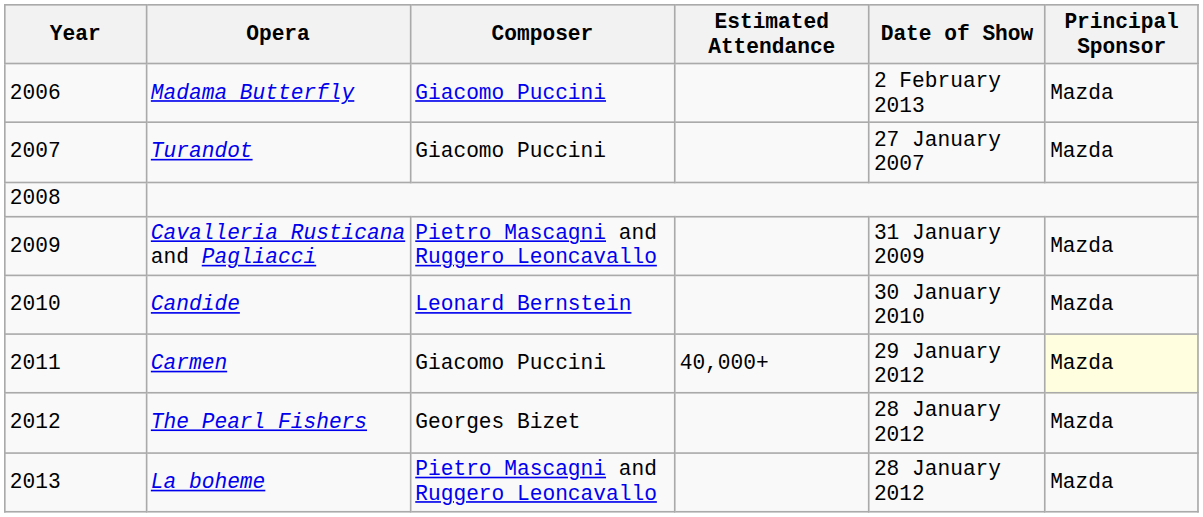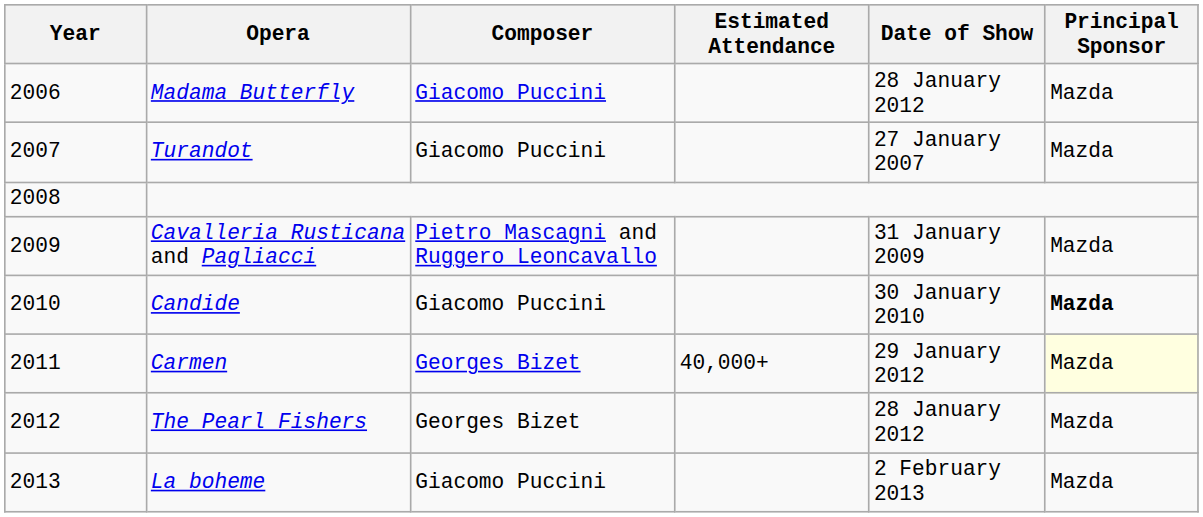Madama Butterfly | Date of Show: 2 February 2013 -> 28 January 2012
Candide | Composer: Leonard Bernstein -> Giacomo Puccini
Candide | Principal Sponsor: normal -> bold
Carmen | Composer: Giacomo Puccini -> Georges Bizet
La boheme | Composer: Pietro Mascagni and Ruggero Leoncavallo -> Giacomo Puccini
La boheme | Date of Show: 28 January 2012 -> 2 February 2013
